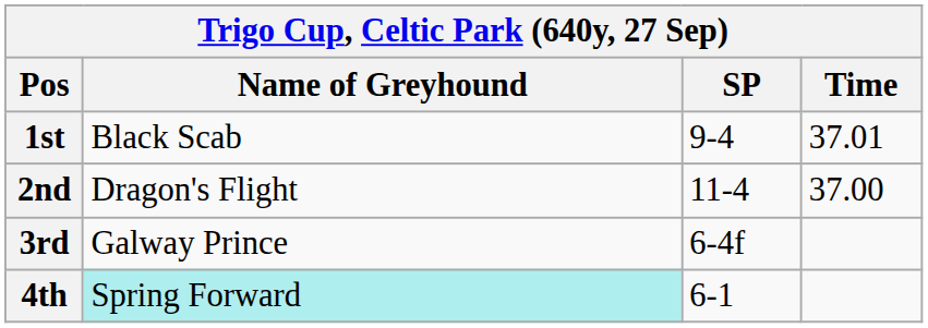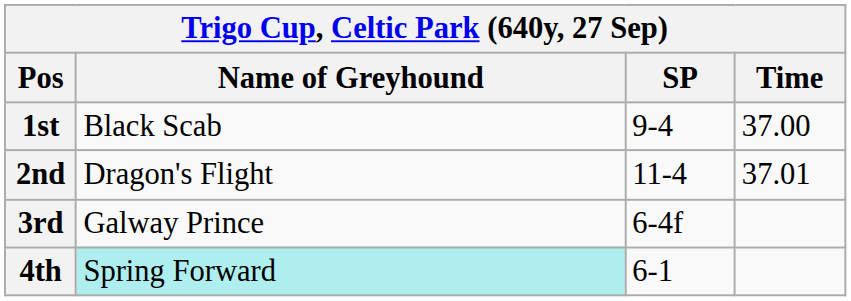1st | Time: 37.01 -> 37.00
2nd | Time: 37.00 -> 37.01
